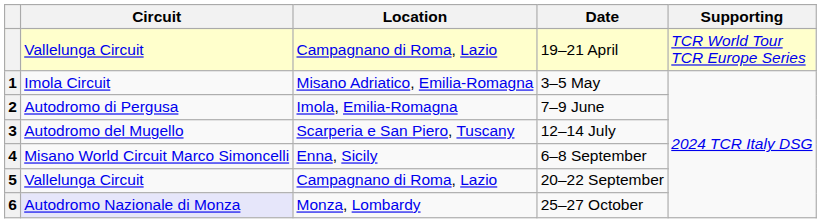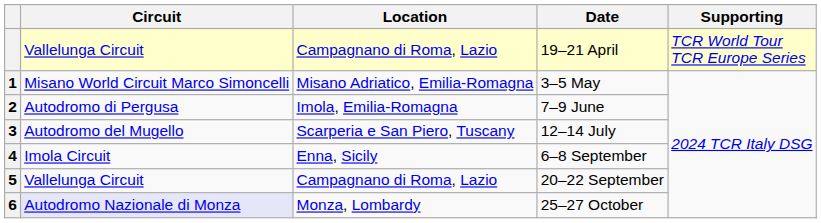3–5 May | Circuit: Imola Circuit -> Misano World Circuit Marco Simoncelli
6–8 September | Circuit: Misano World Circuit Marco Simoncelli -> Imola Circuit
